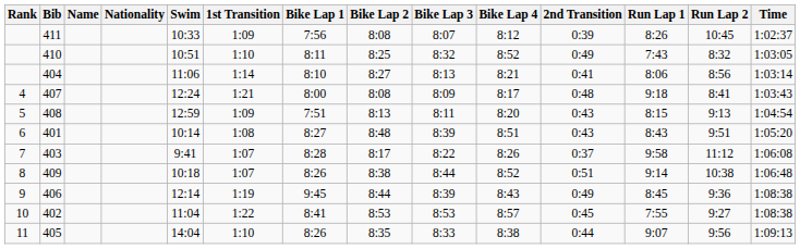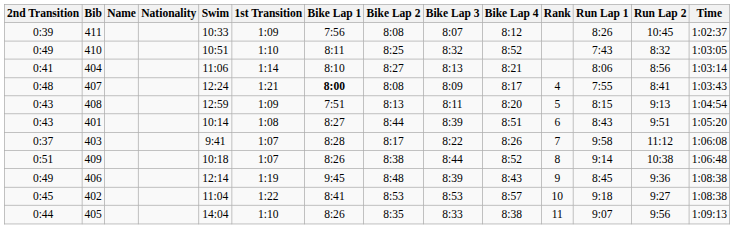columns swapped: Rank <-> 2nd Transition
407 | Bike Lap 1: normal -> bold
407 | Run Lap 1: 9:18 -> 7:55
401 | Bike Lap 2: 8:48 -> 8:44
406 | Bike Lap 2: 8:44 -> 8:48
402 | Run Lap 1: 7:55 -> 9:18
